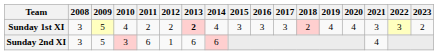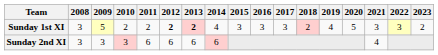Sunday 1st XI | 2010: 4 -> 2
Sunday 1st XI | 2012: normal -> bold
Sunday 1st XI | 2020: 4 -> 5
Sunday 2nd XI | 2009: 5 -> 3
Sunday 2nd XI | 2012: 1 -> 6
